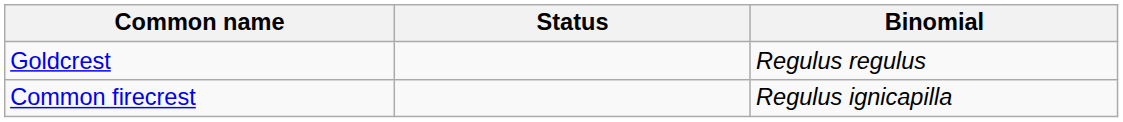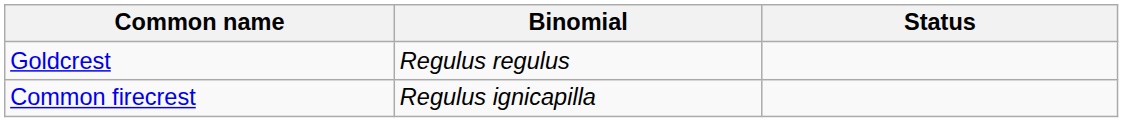columns swapped: Binomial <-> Status
